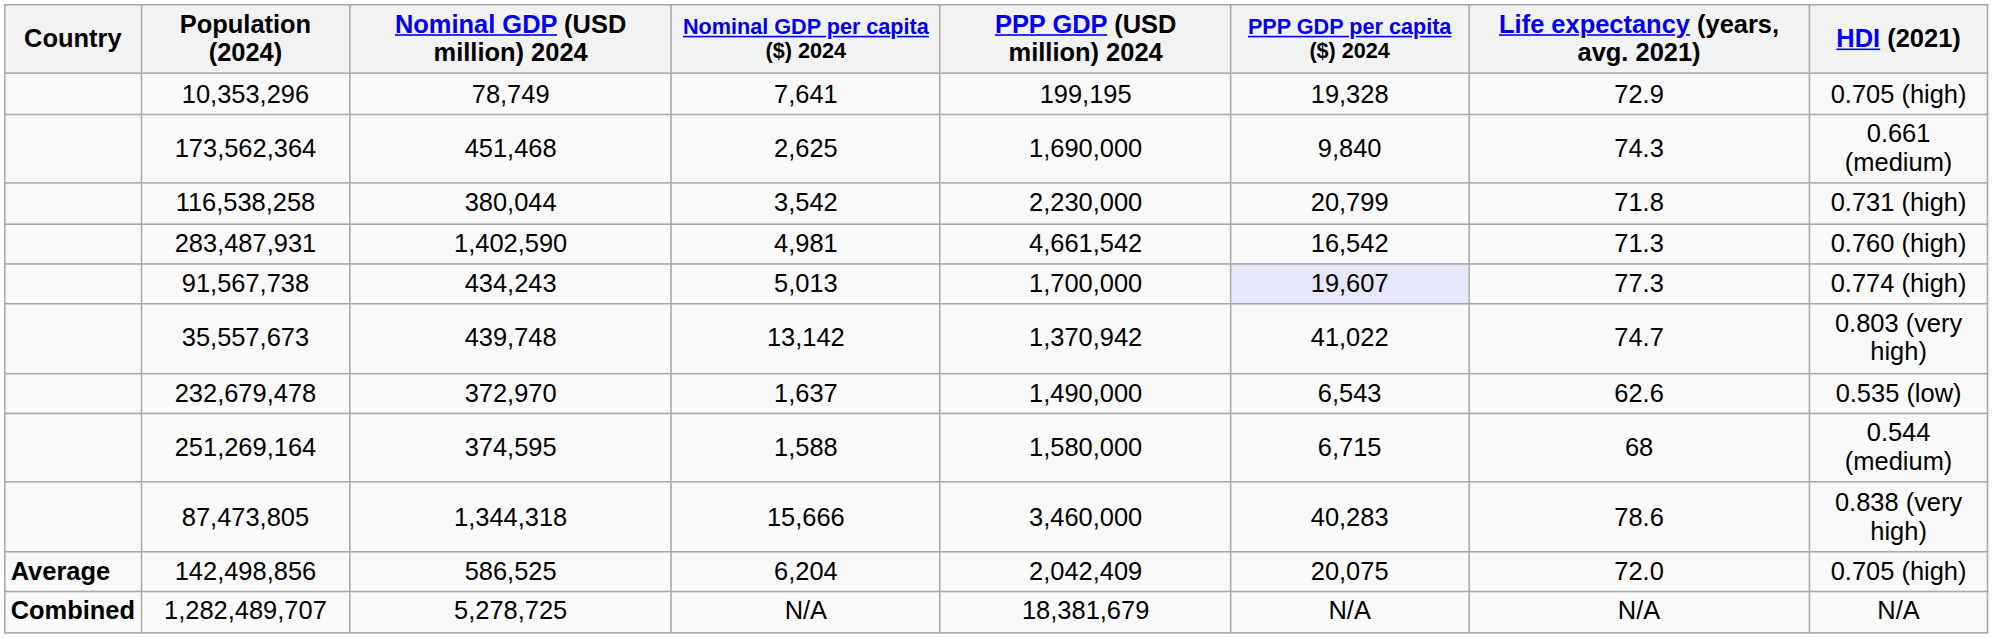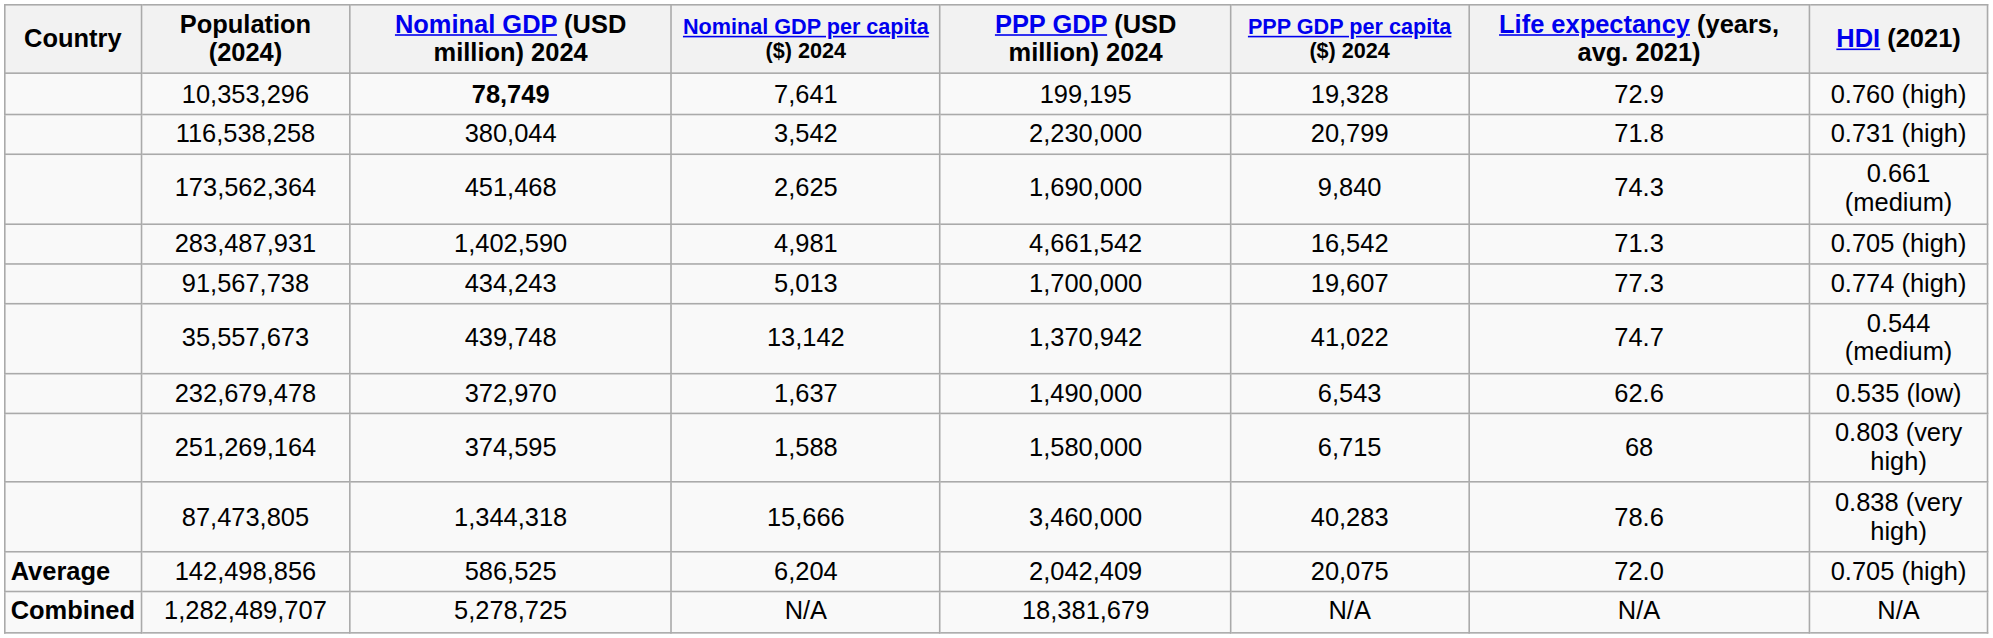10,353,296 | Nominal GDP (USD million) 2024: normal -> bold
10,353,296 | HDI (2021): 0.705 (high) -> 0.760 (high)
rows swapped: 173,562,364 <-> 116,538,258
283,487,931 | HDI (2021): 0.760 (high) -> 0.705 (high)
91,567,738 | PPP GDP per capita ($) 2024: lavender background -> no background
35,557,673 | HDI (2021): 0.803 (very high) -> 0.544 (medium)
251,269,164 | HDI (2021): 0.544 (medium) -> 0.803 (very high)
